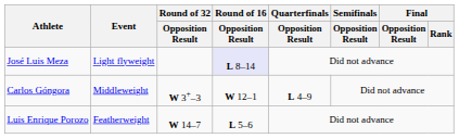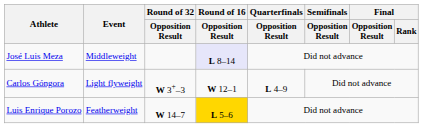José Luis Meza | Event: Light flyweight -> Middleweight
Carlos Góngora | Event: Middleweight -> Light flyweight
Luis Enrique Porozo | Round of 16 / Opposition Result: no background -> gold background
